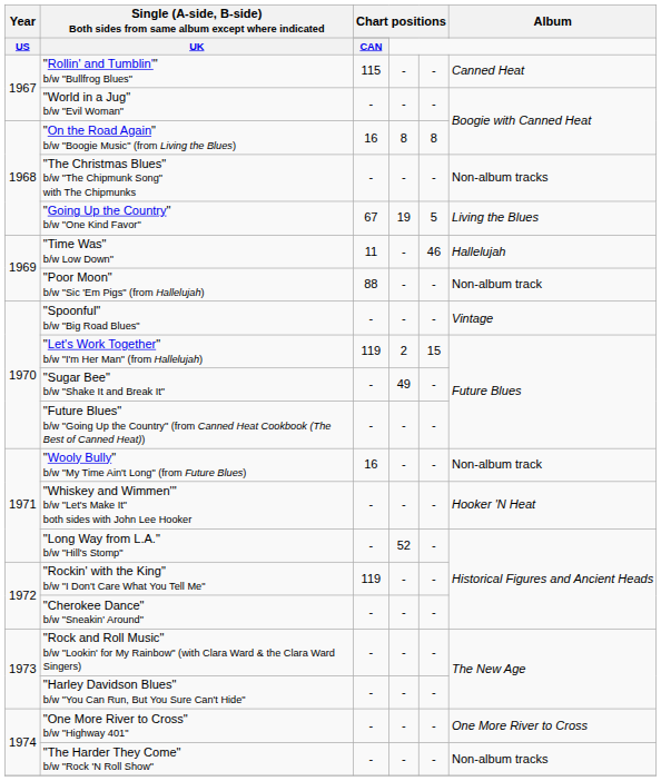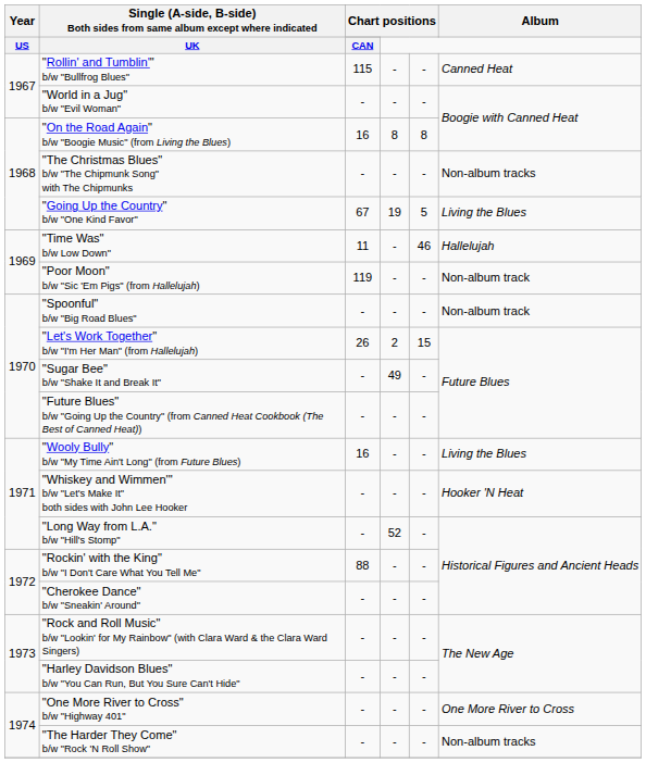"Poor Moon" b/w "Sic 'Em Pigs" (from Hallelujah) | column 3: 88 -> 119
"Spoonful" b/w "Big Road Blues" | Album: Vintage -> Non-album track
"Let's Work Together" b/w "I'm Her Man" (from Hallelujah) | column 3: 119 -> 26
"Wooly Bully" b/w "My Time Ain't Long" (from Future Blues) | Album: Non-album track -> Living the Blues
"Rockin' with the King" b/w "I Don't Care What You Tell Me" | column 3: 119 -> 88
